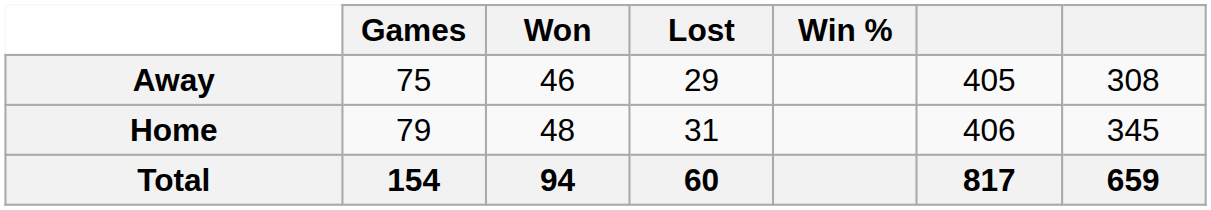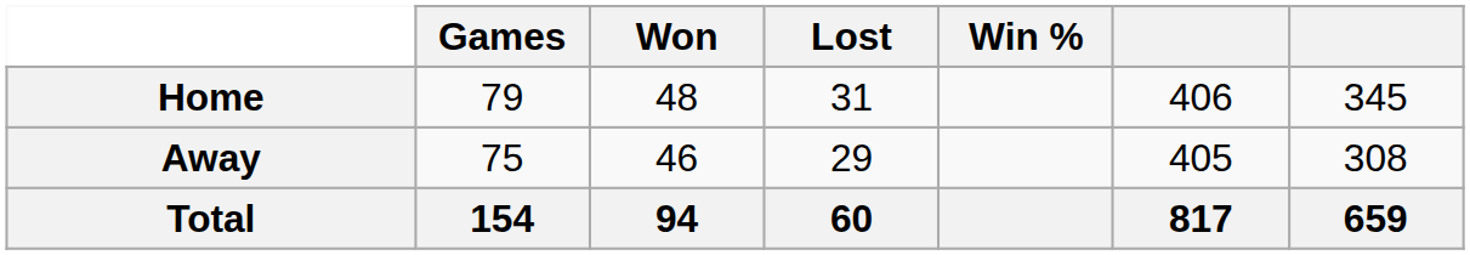rows swapped: Home <-> Away
